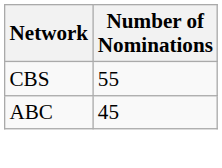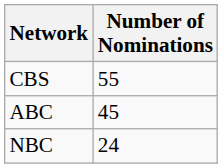+ row: NBC | 24
